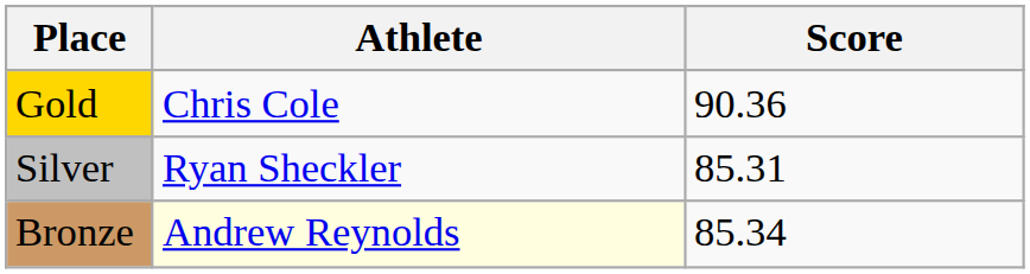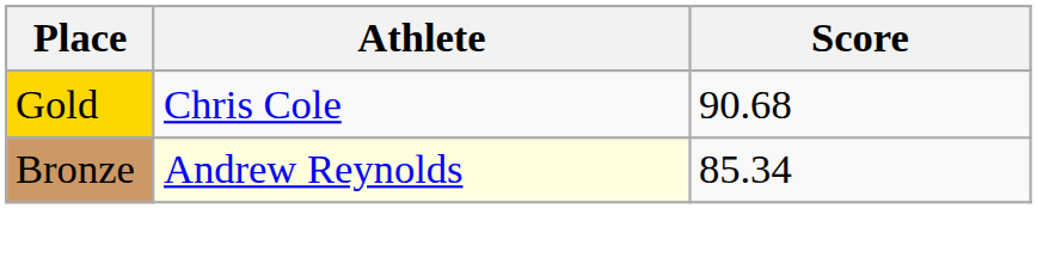Gold | Score: 90.36 -> 90.68
- row: Silver | Ryan Sheckler | 85.31
